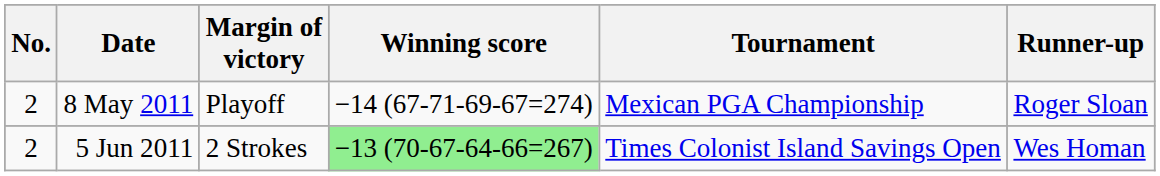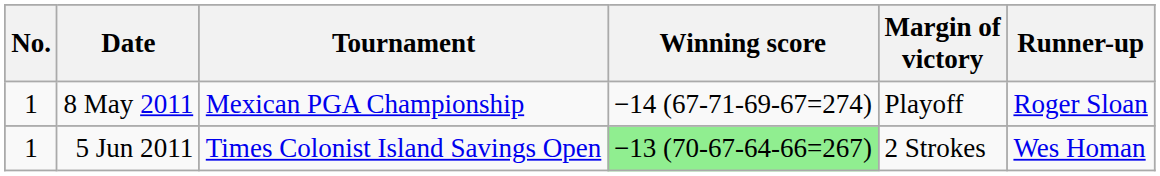columns swapped: Tournament <-> Margin of victory
8 May 2011 | No.: 2 -> 1
5 Jun 2011 | No.: 2 -> 1
